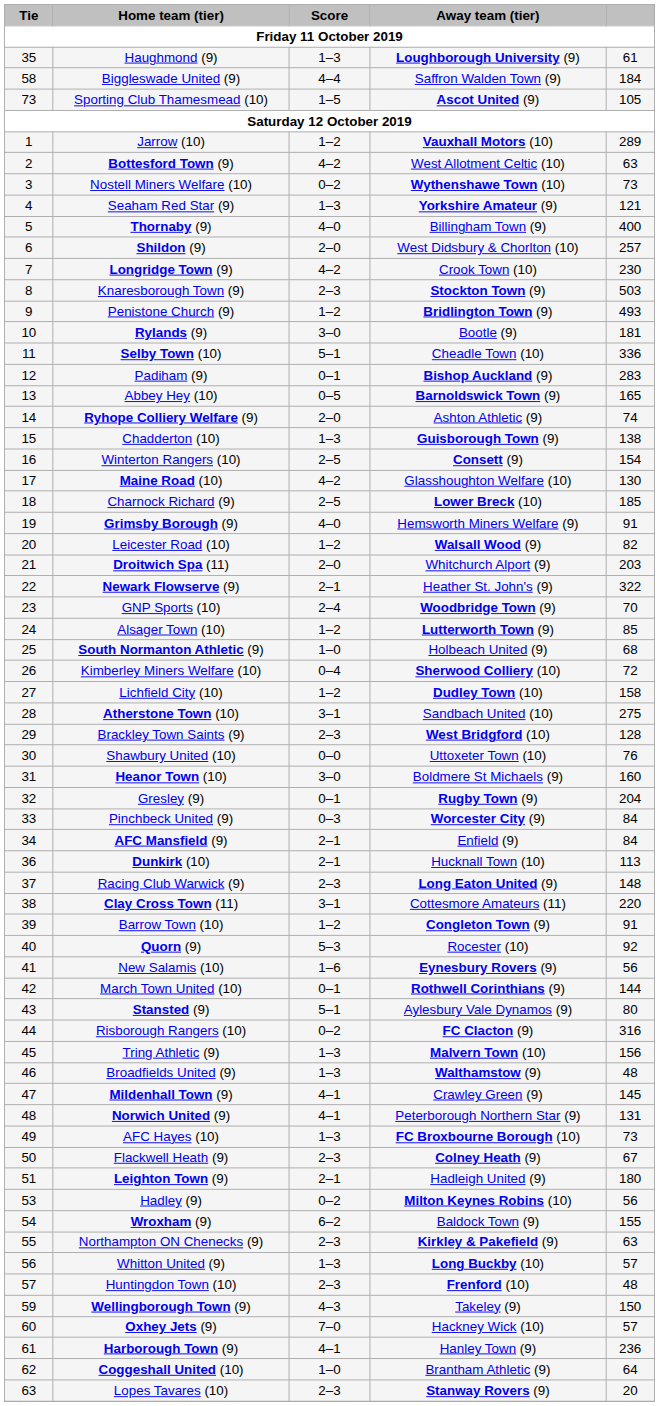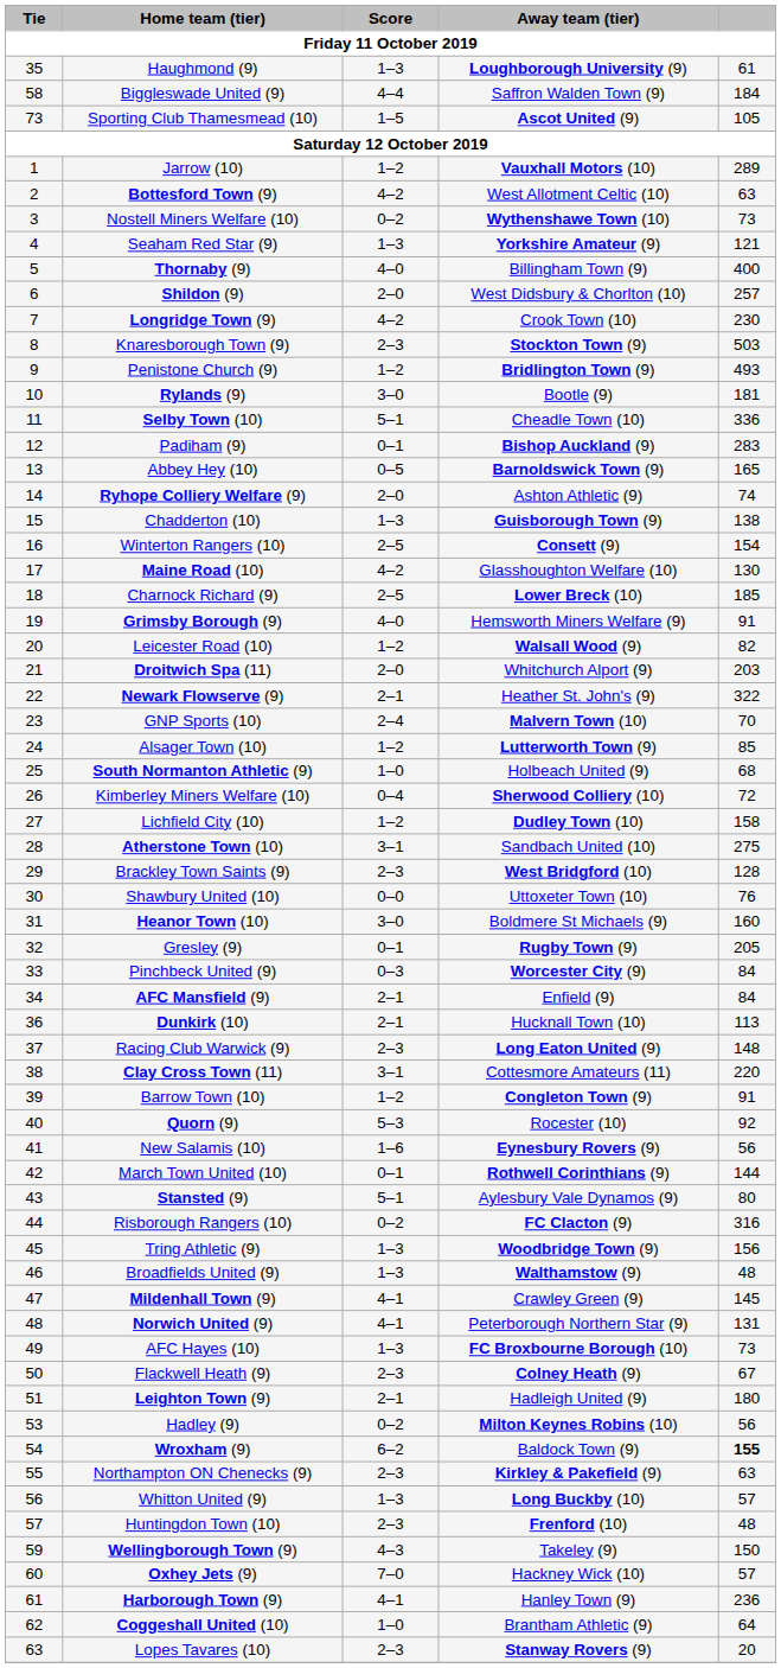GNP Sports (10) | Away team (tier): Woodbridge Town (9) -> Malvern Town (10)
Gresley (9) | column 5: 204 -> 205
Tring Athletic (9) | Away team (tier): Malvern Town (10) -> Woodbridge Town (9)
Wroxham (9) | column 5: normal -> bold
